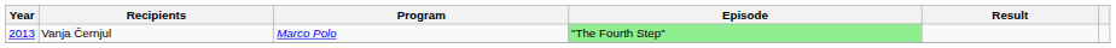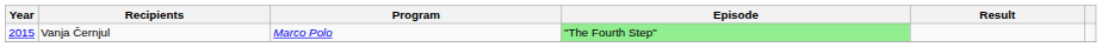Vanja Černjul | Year: 2013 -> 2015
